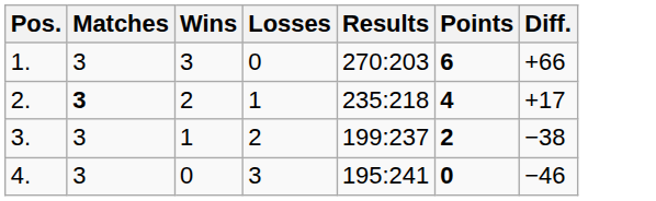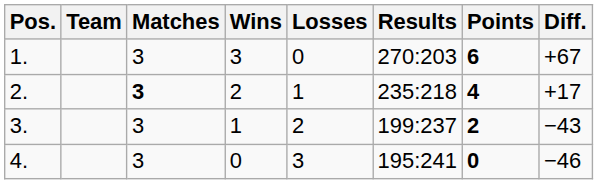+ column: Team
1. | Diff.: +66 -> +67
3. | Diff.: −38 -> −43
